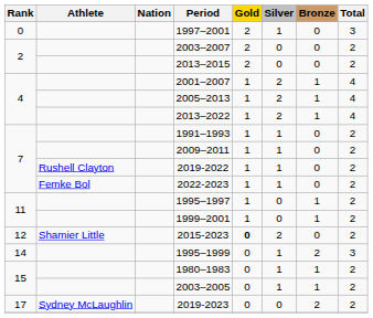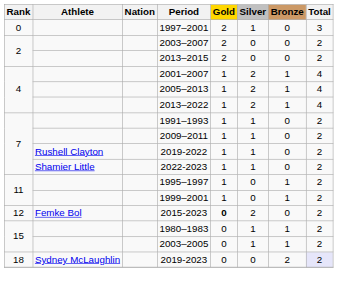2022-2023 | Athlete: Femke Bol -> Shamier Little
2015-2023 | Athlete: Shamier Little -> Femke Bol
- row: 14 | 1995–1999 | 0 | 1 | 2 | 3
2019-2023 | Rank: 17 -> 18
2019-2023 | Total: no background -> lavender background
